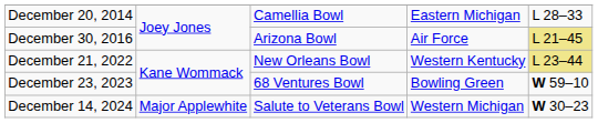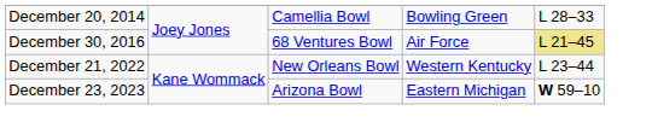December 20, 2014 | column 4: Eastern Michigan -> Bowling Green
December 30, 2016 | column 3: Arizona Bowl -> 68 Ventures Bowl
December 21, 2022 | column 5: khaki background -> no background
December 23, 2023 | column 3: 68 Ventures Bowl -> Arizona Bowl
December 23, 2023 | column 4: Bowling Green -> Eastern Michigan
- row: December 14, 2024 | Major Applewhite | Salute to Veterans Bowl | Western Michigan | W 30–23
